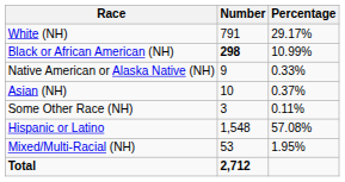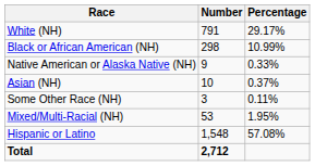Black or African American (NH) | Number: bold -> normal
rows swapped: Mixed/Multi-Racial (NH) <-> Hispanic or Latino
